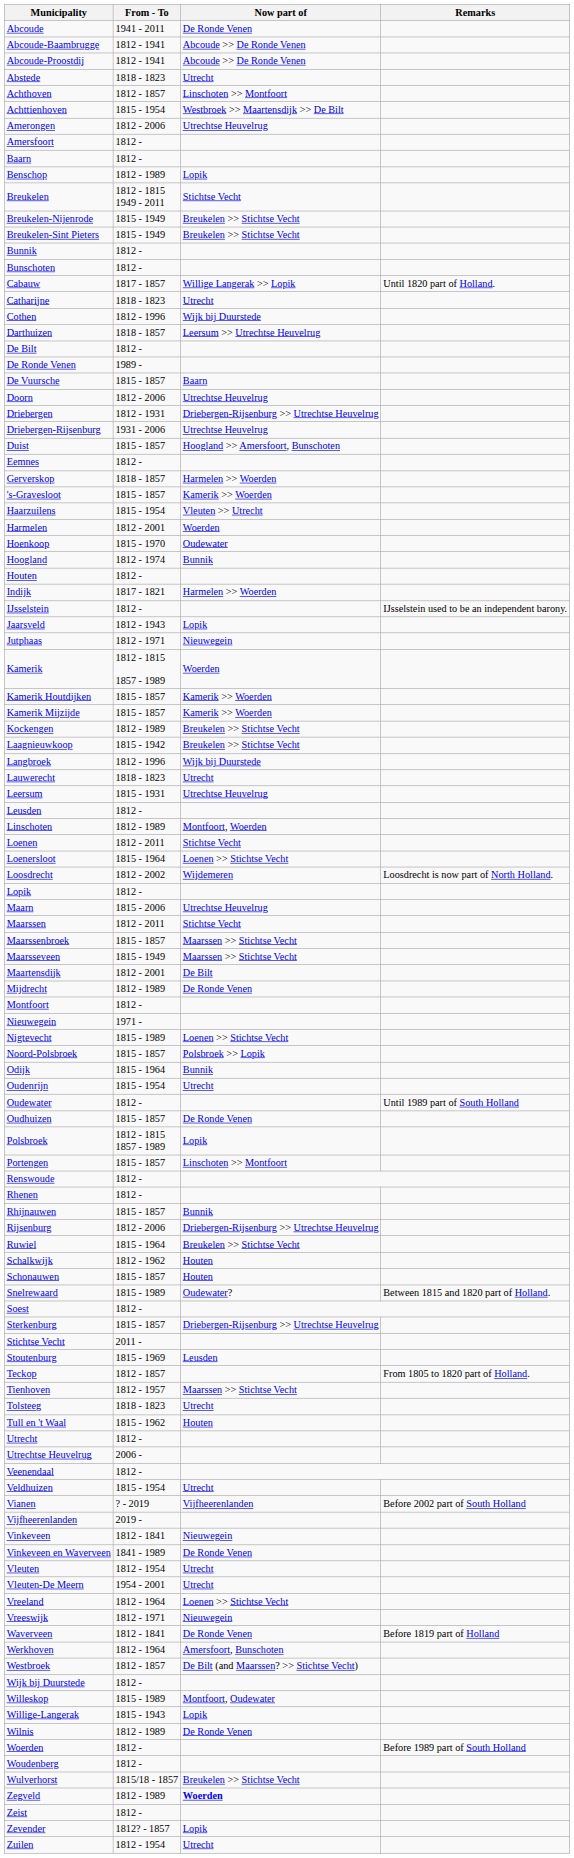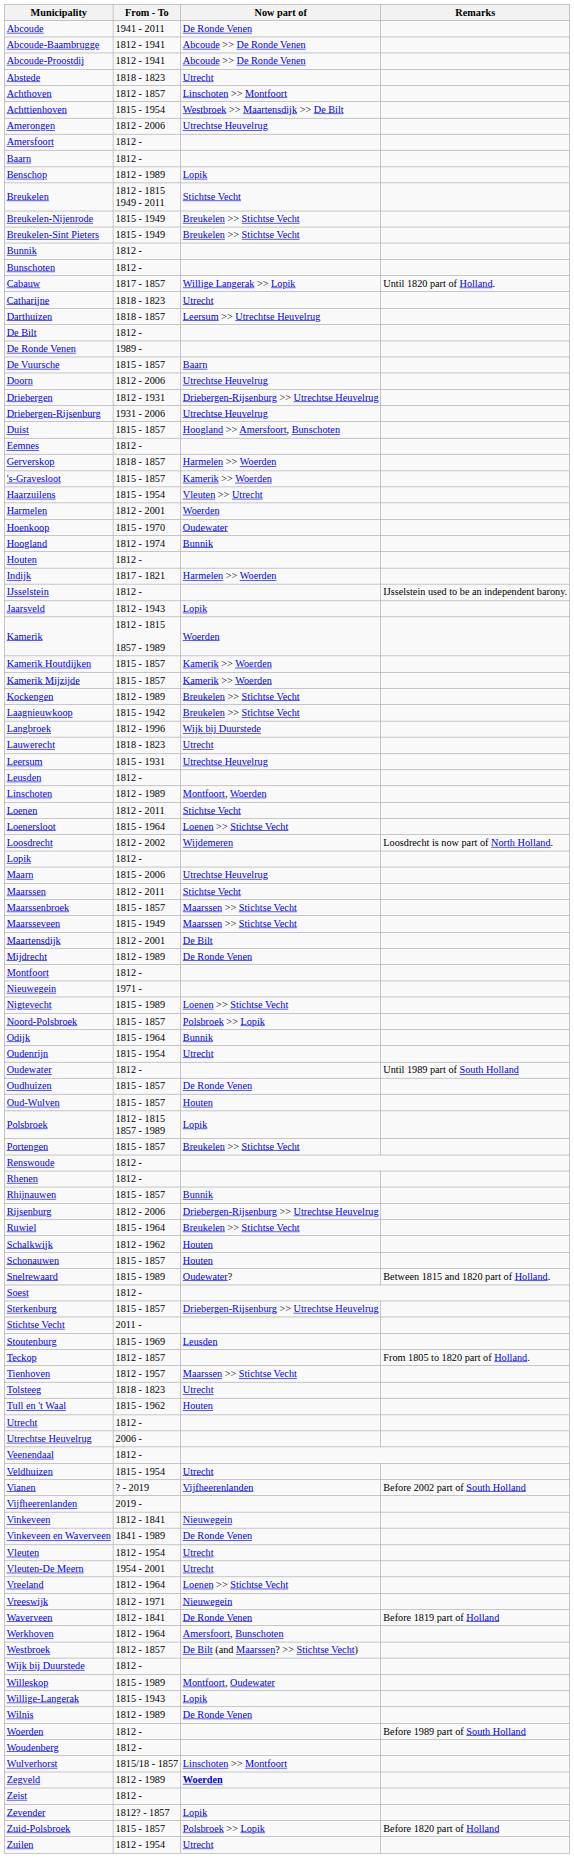- row: Cothen | 1812 - 1996 | Wijk bij Duurstede
- row: Jutphaas | 1812 - 1971 | Nieuwegein
+ row: Oud-Wulven | 1815 - 1857 | Houten
Portengen | Now part of: Linschoten >> Montfoort -> Breukelen >> Stichtse Vecht
Wulverhorst | Now part of: Breukelen >> Stichtse Vecht -> Linschoten >> Montfoort
+ row: Zuid-Polsbroek | 1815 - 1857 | Polsbroek >> Lopik | Before 1820 part of Holland
